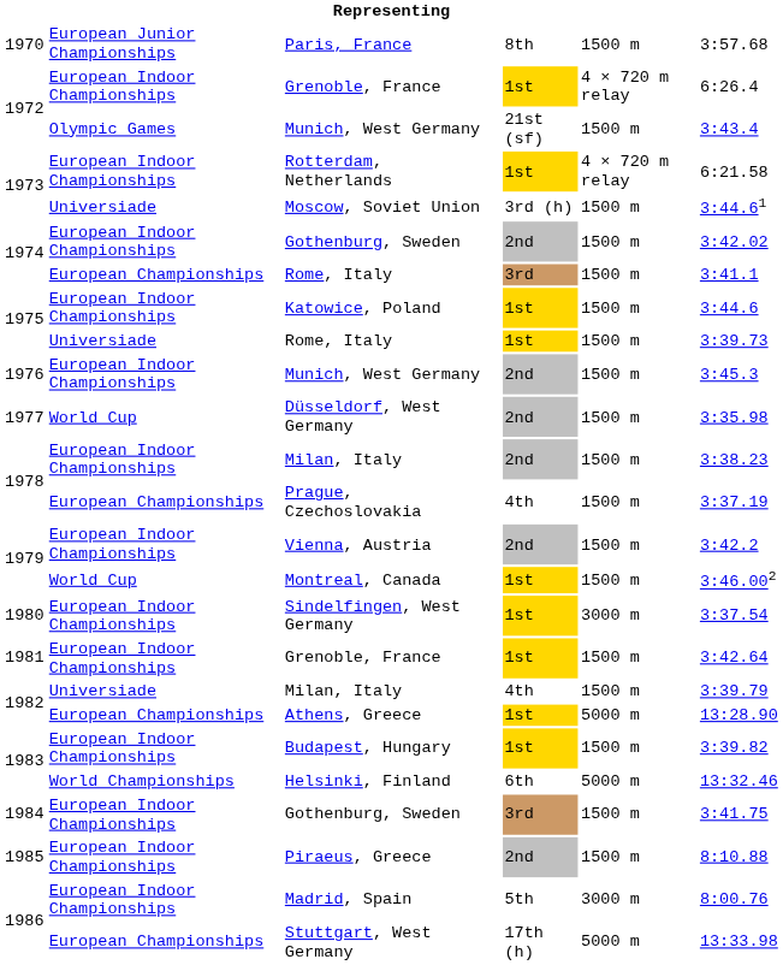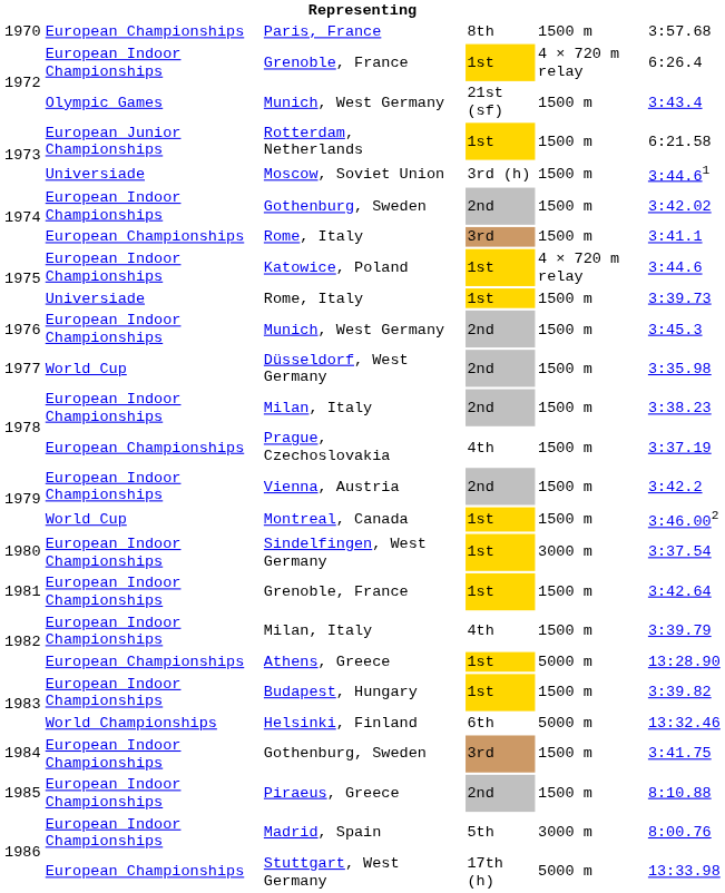Paris, France | column 2: European Junior Championships -> European Championships
Rotterdam, Netherlands | column 2: European Indoor Championships -> European Junior Championships
Rotterdam, Netherlands | column 5: 4 × 720 m relay -> 1500 m
Katowice, Poland | column 5: 1500 m -> 4 × 720 m relay
1982 / Milan, Italy | column 2: Universiade -> European Indoor Championships
